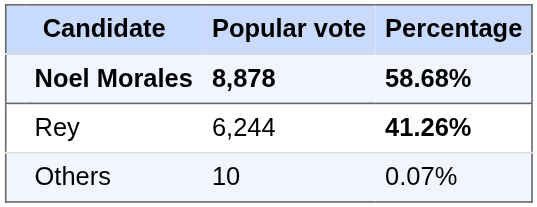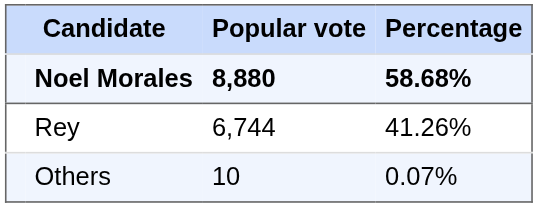Noel Morales | Popular vote: 8,878 -> 8,880
Rey | Popular vote: 6,244 -> 6,744
Rey | Percentage: bold -> normal
